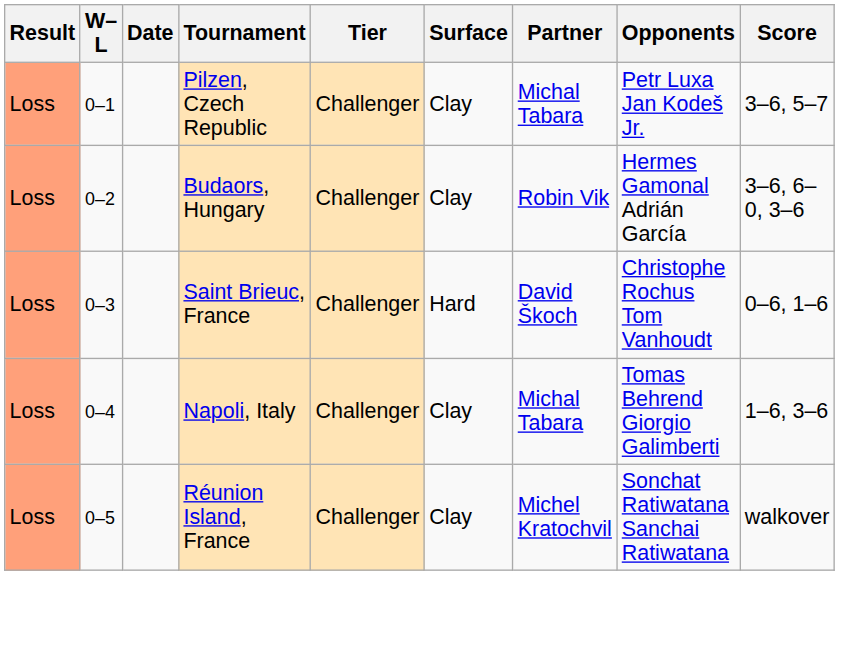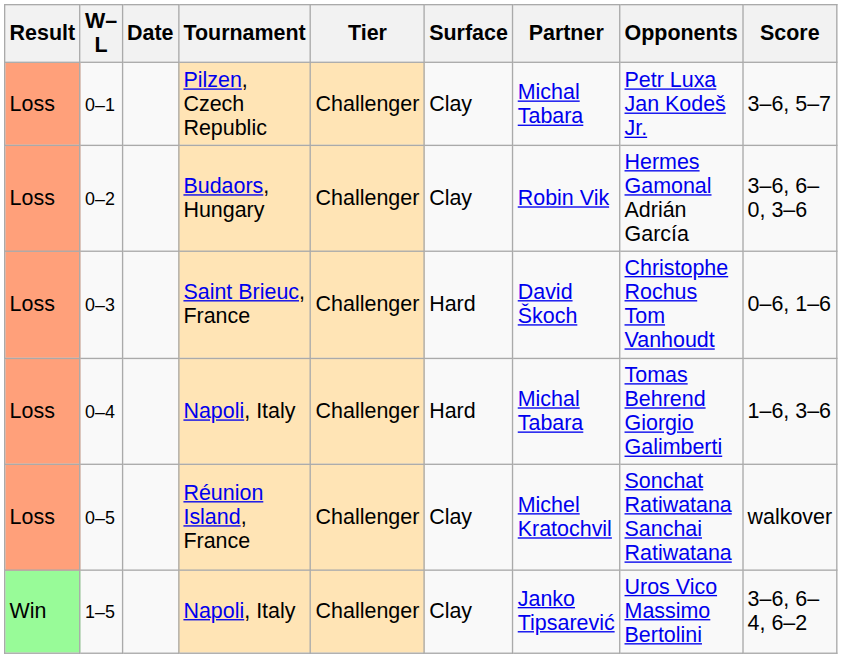0–4 | Surface: Clay -> Hard
+ row: Win | 1–5 | Napoli, Italy | Challenger | Clay | Janko Tipsarević | Uros Vico Massimo Bertolini | 3–6, 6–4, 6–2
